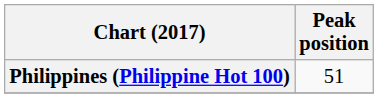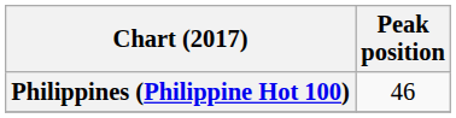Philippines (Philippine Hot 100) | Peak position: 51 -> 46
